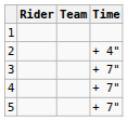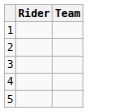- column: Time | + 4" | + 7" | + 7" | + 7"
